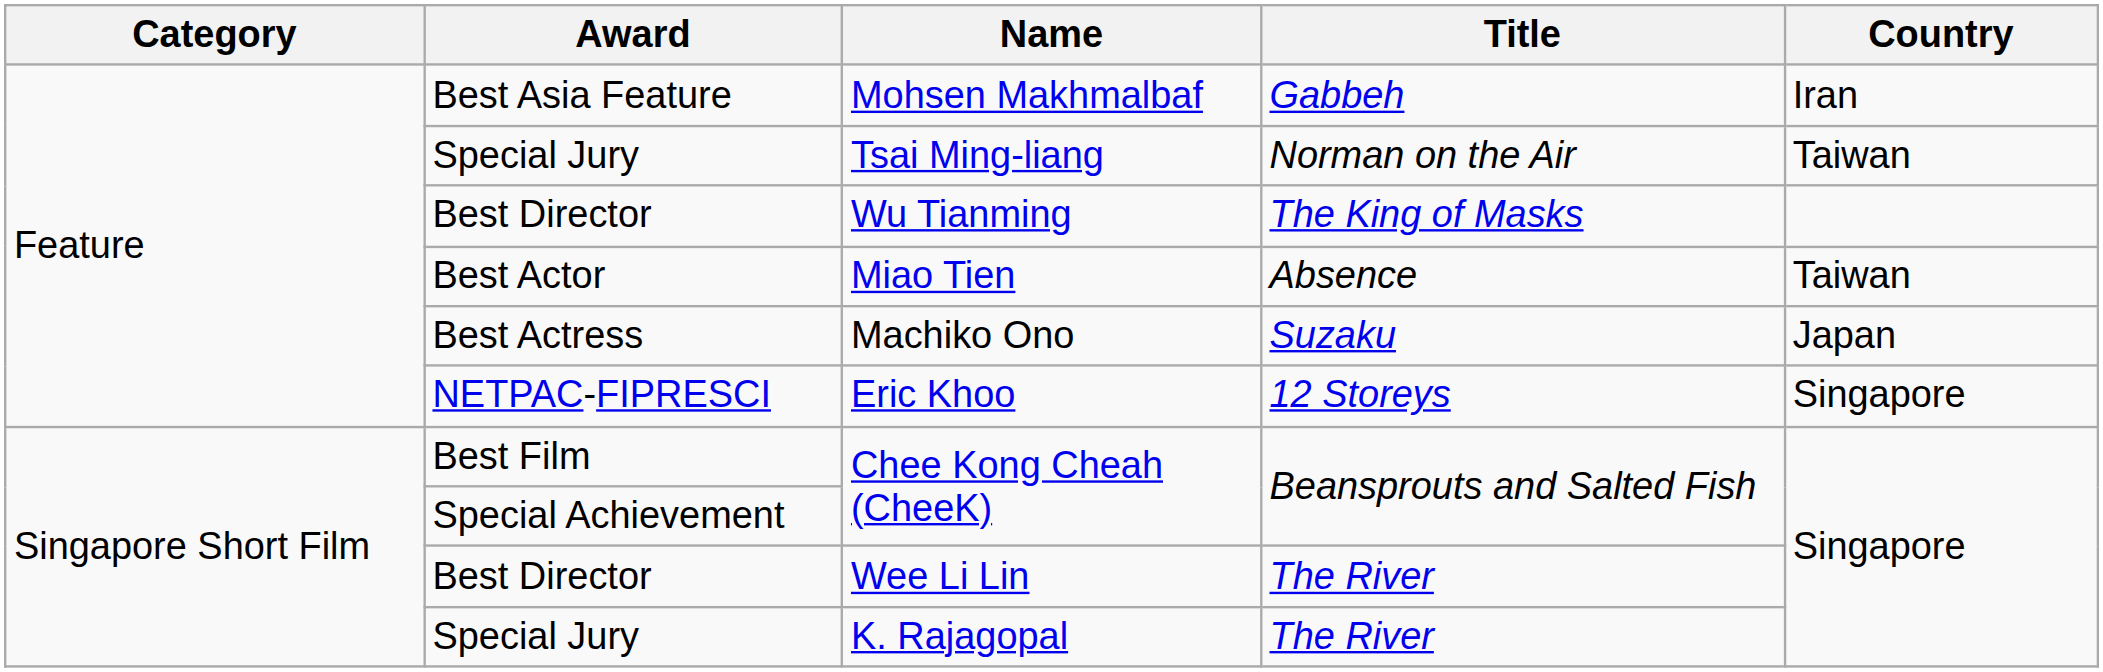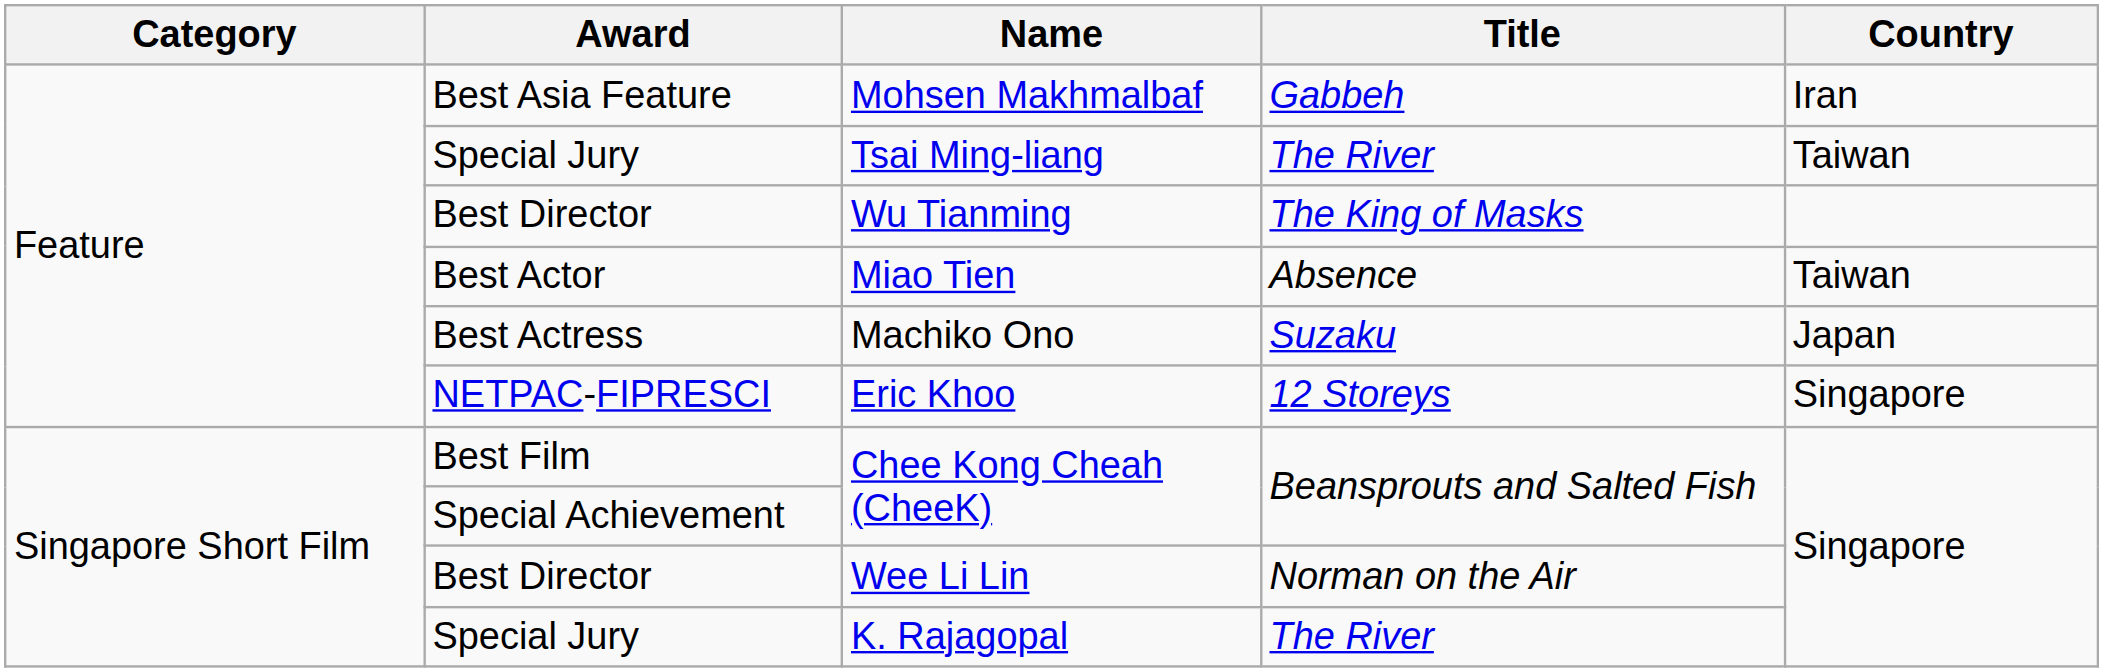Tsai Ming-liang | Title: Norman on the Air -> The River
Wee Li Lin | Title: The River -> Norman on the Air
